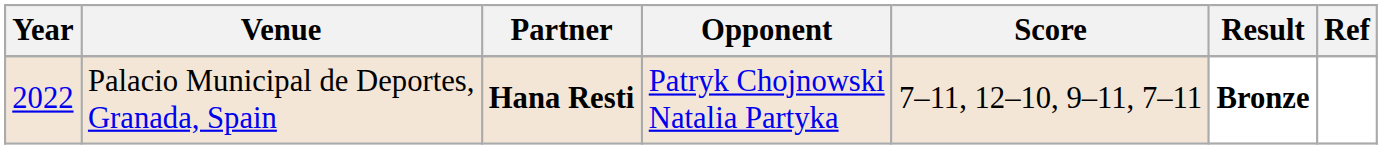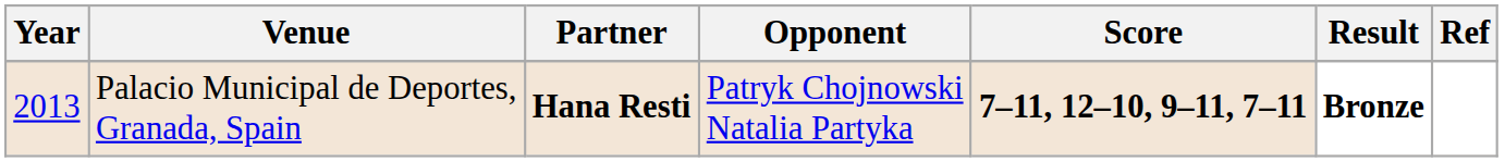Palacio Municipal de Deportes, Granada, Spain | Year: 2022 -> 2013
Palacio Municipal de Deportes, Granada, Spain | Score: normal -> bold
